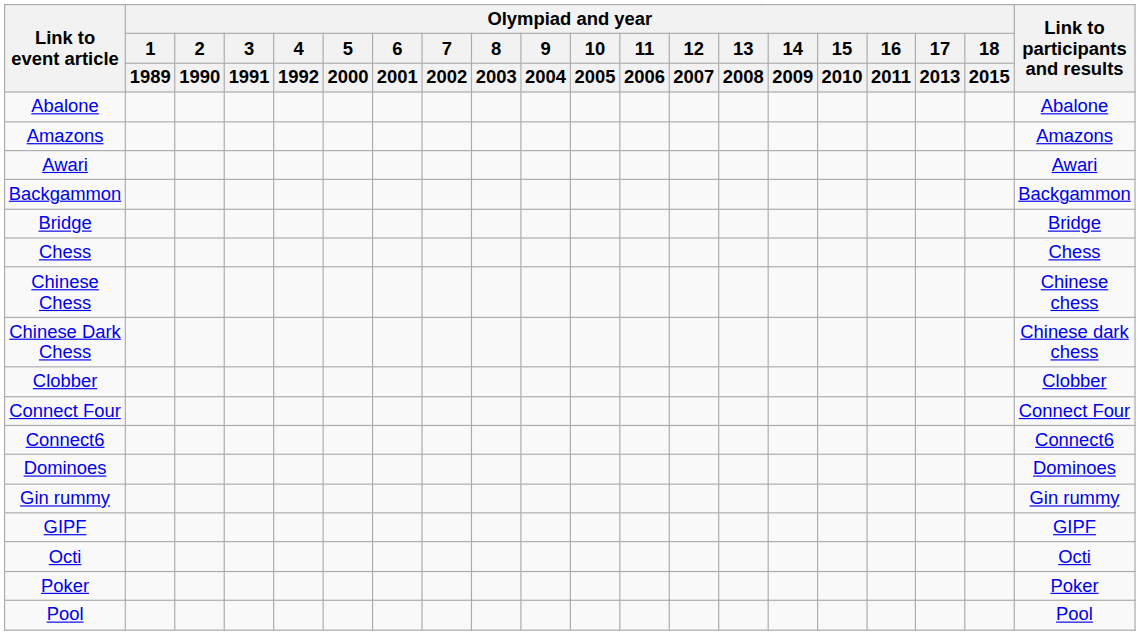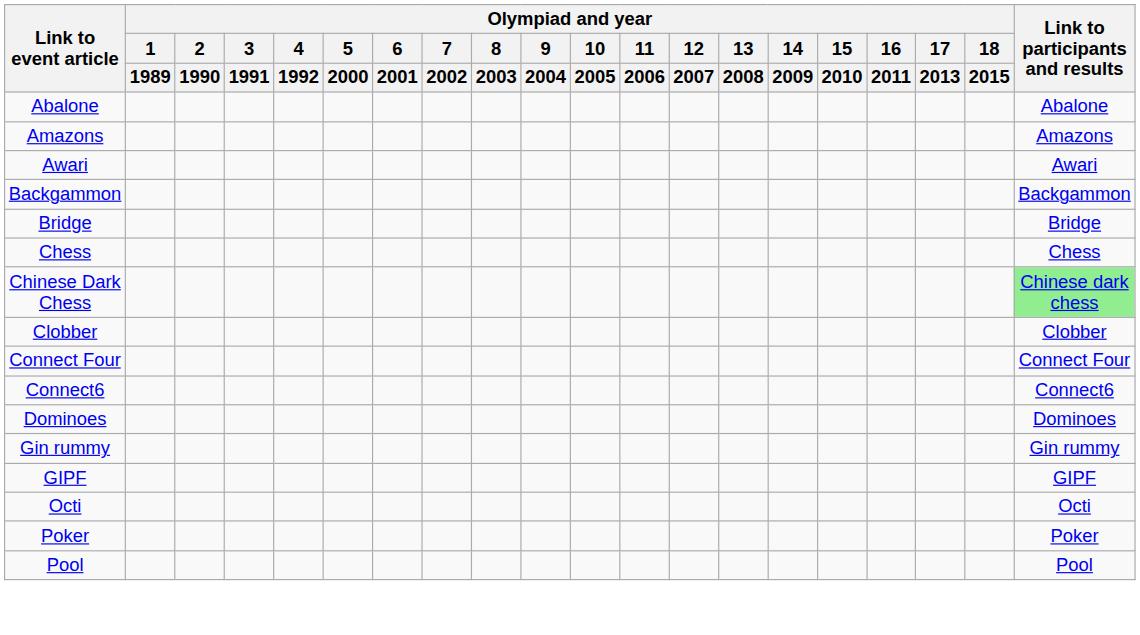- row: Chinese Chess | Chinese chess
Chinese Dark Chess | Link to participants and results: no background -> lightgreen background
